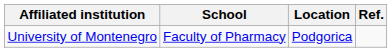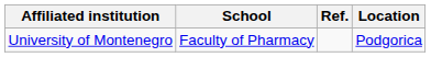columns swapped: Location <-> Ref.
